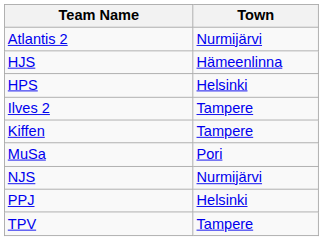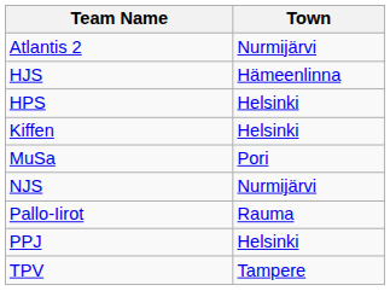- row: Ilves 2 | Tampere
Kiffen | Town: Tampere -> Helsinki
+ row: Pallo-Iirot | Rauma
